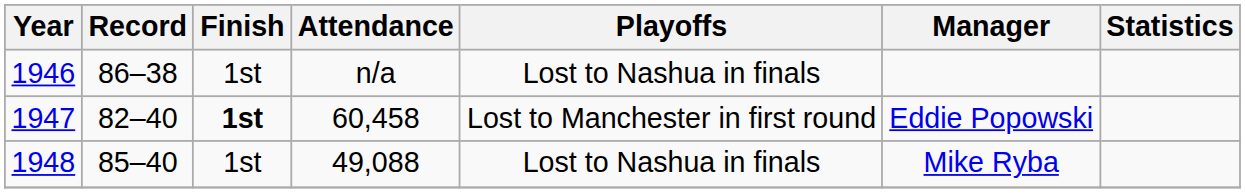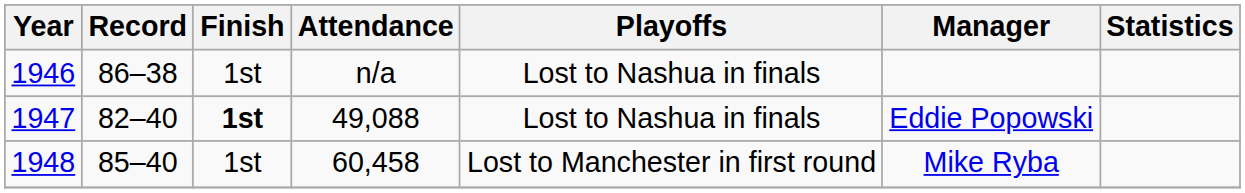1947 | Attendance: 60,458 -> 49,088
1947 | Playoffs: Lost to Manchester in first round -> Lost to Nashua in finals
1948 | Attendance: 49,088 -> 60,458
1948 | Playoffs: Lost to Nashua in finals -> Lost to Manchester in first round
